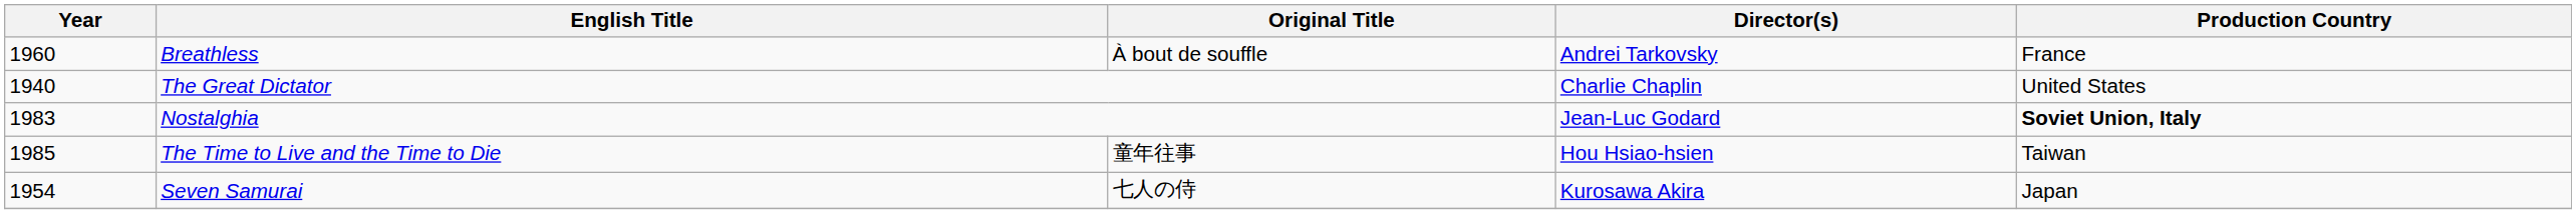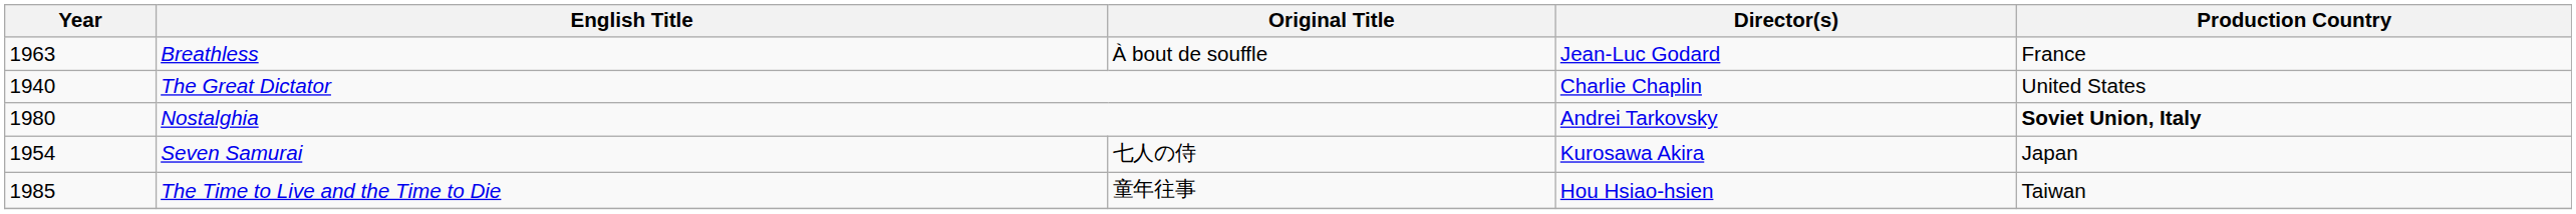Breathless | Year: 1960 -> 1963
Breathless | Director(s): Andrei Tarkovsky -> Jean-Luc Godard
Nostalghia | Year: 1983 -> 1980
Nostalghia | Director(s): Jean-Luc Godard -> Andrei Tarkovsky
rows swapped: Seven Samurai <-> The Time to Live and the Time to Die
